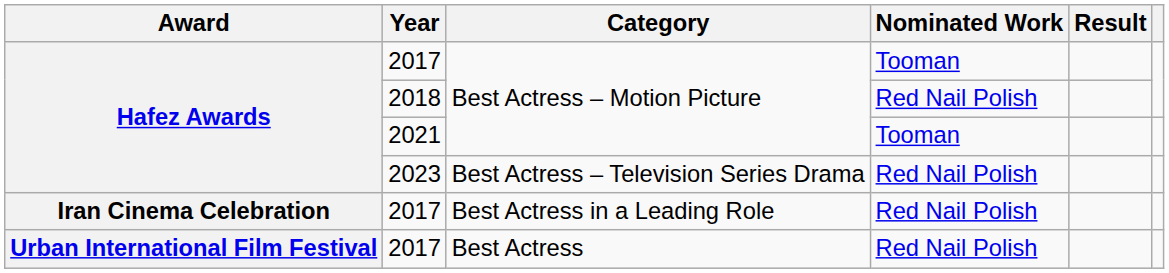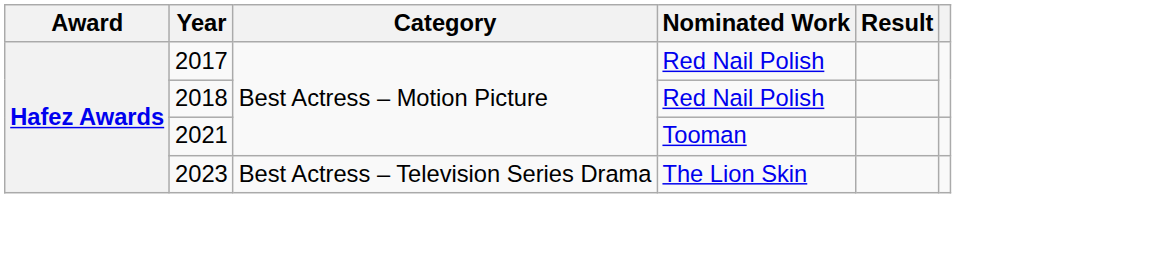2017 / Best Actress – Motion Picture | Nominated Work: Tooman -> Red Nail Polish
2023 | Nominated Work: Red Nail Polish -> The Lion Skin
- row: Iran Cinema Celebration | 2017 | Best Actress in a Leading Role | Red Nail Polish
- row: Urban International Film Festival | 2017 | Best Actress | Red Nail Polish
